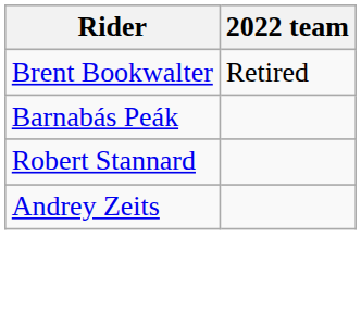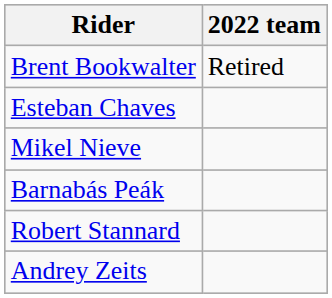+ row: Esteban Chaves
+ row: Mikel Nieve
